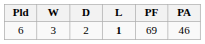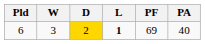6 | D: no background -> gold background
6 | PA: 46 -> 40
